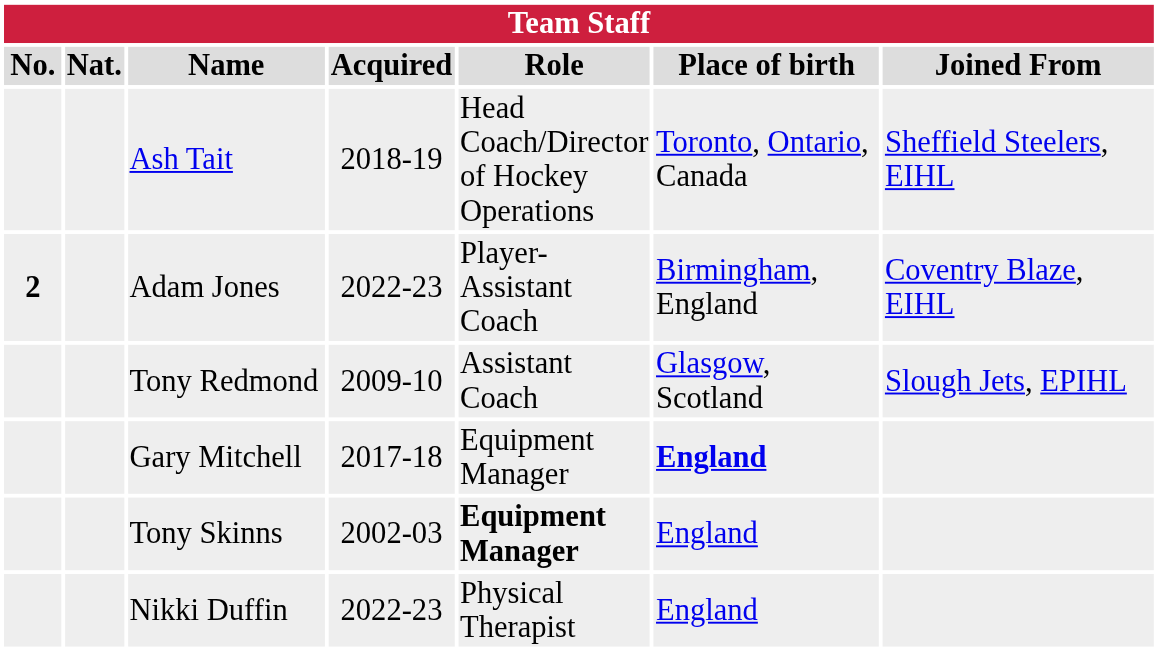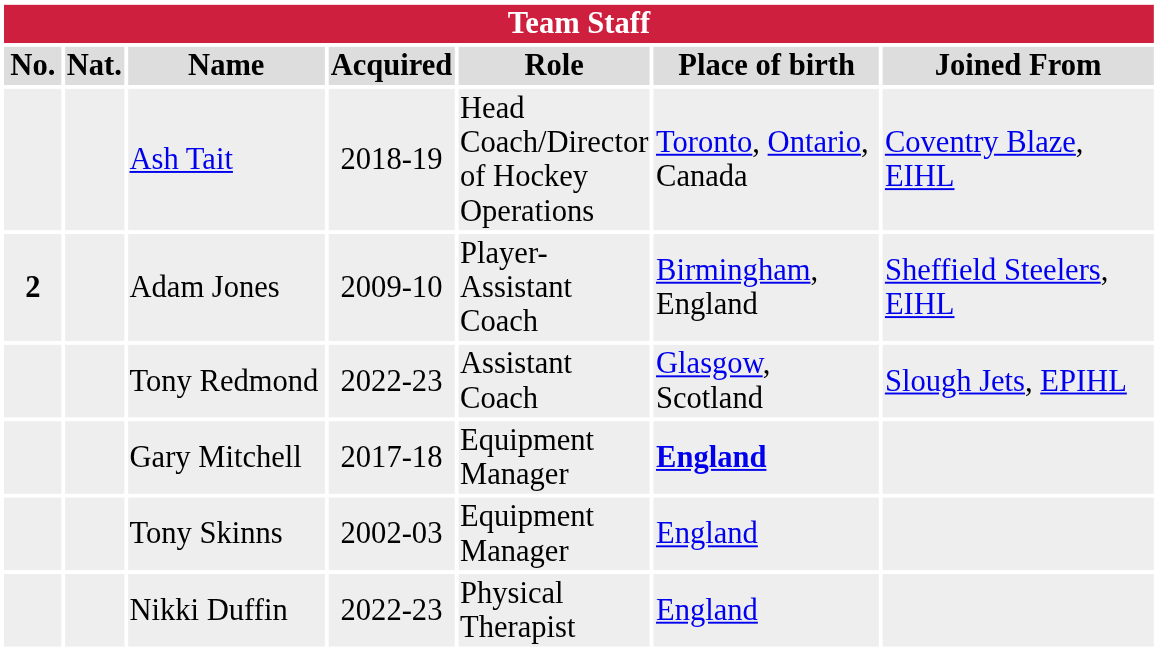Ash Tait | Joined From: Sheffield Steelers, EIHL -> Coventry Blaze, EIHL
Adam Jones | Acquired: 2022-23 -> 2009-10
Adam Jones | Joined From: Coventry Blaze, EIHL -> Sheffield Steelers, EIHL
Tony Redmond | Acquired: 2009-10 -> 2022-23
Tony Skinns | Role: bold -> normal
